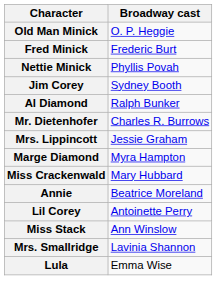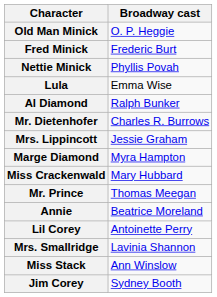rows swapped: Jim Corey <-> Lula
+ row: Mr. Prince | Thomas Meegan
rows swapped: Mrs. Smallridge <-> Miss Stack
